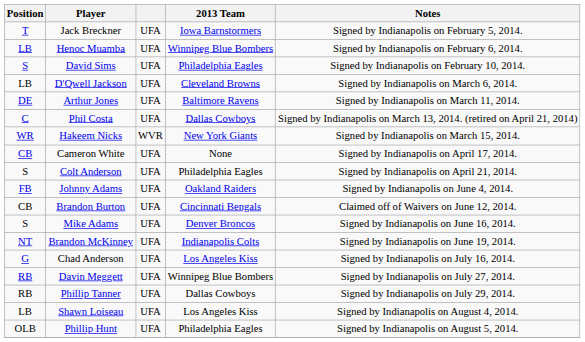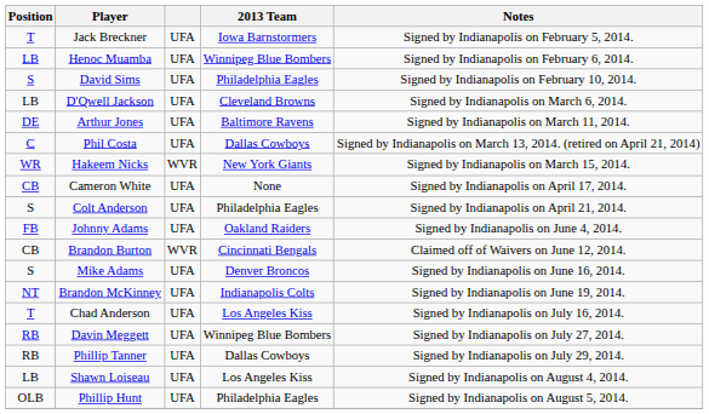Brandon Burton | column 3: UFA -> WVR
Chad Anderson | Position: G -> T
